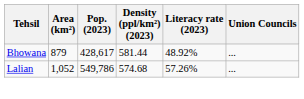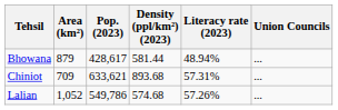Bhowana | Literacy rate (2023): 48.92% -> 48.94%
+ row: Chiniot | 709 | 633,621 | 893.68 | 57.31% | ...
